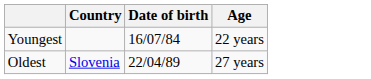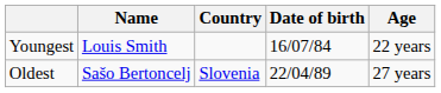+ column: Name | Louis Smith | Sašo Bertoncelj
